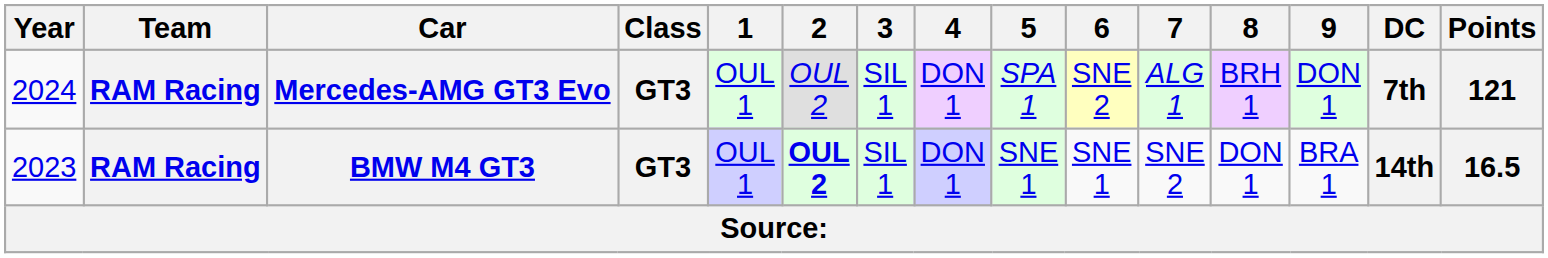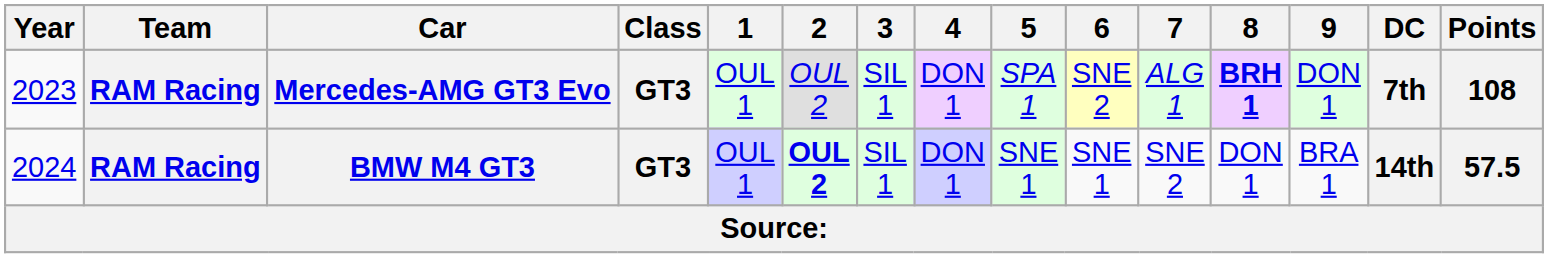Mercedes-AMG GT3 Evo | Year: 2024 -> 2023
Mercedes-AMG GT3 Evo | 8: normal -> bold
Mercedes-AMG GT3 Evo | Points: 121 -> 108
BMW M4 GT3 | Year: 2023 -> 2024
BMW M4 GT3 | Points: 16.5 -> 57.5
